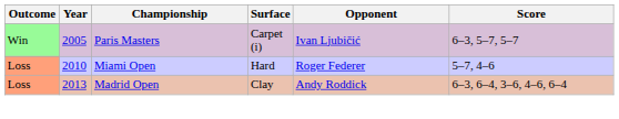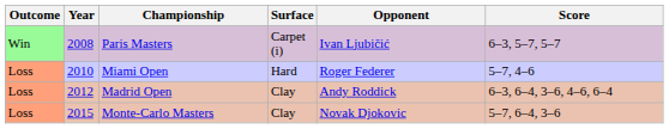Paris Masters | Year: 2005 -> 2008
Madrid Open | Year: 2013 -> 2012
+ row: Loss | 2015 | Monte-Carlo Masters | Clay | Novak Djokovic | 5–7, 6–4, 3–6
